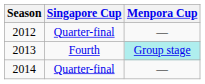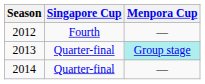2012 | Singapore Cup: Quarter-final -> Fourth
2013 | Singapore Cup: Fourth -> Quarter-final
